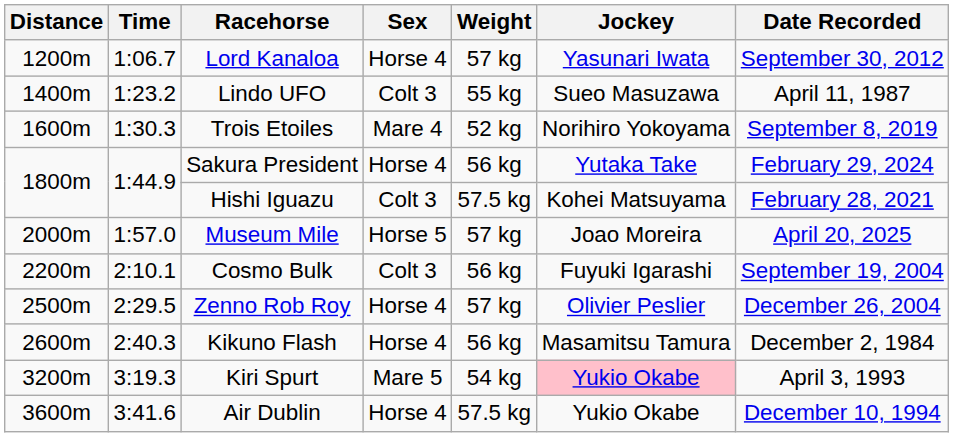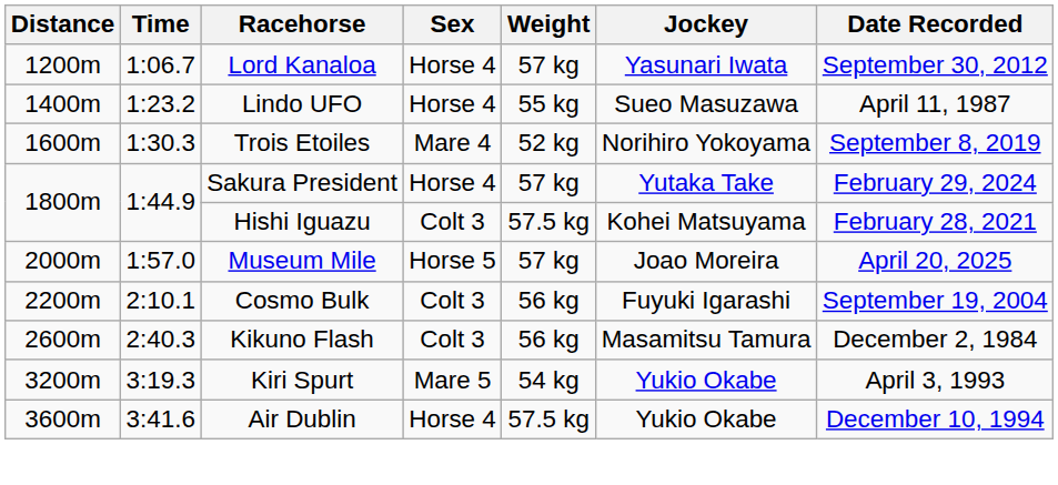Lindo UFO | Sex: Colt 3 -> Horse 4
Sakura President | Weight: 56 kg -> 57 kg
- row: 2500m | 2:29.5 | Zenno Rob Roy | Horse 4 | 57 kg | Olivier Peslier | December 26, 2004
Kikuno Flash | Sex: Horse 4 -> Colt 3
Kiri Spurt | Jockey: pink background -> no background
